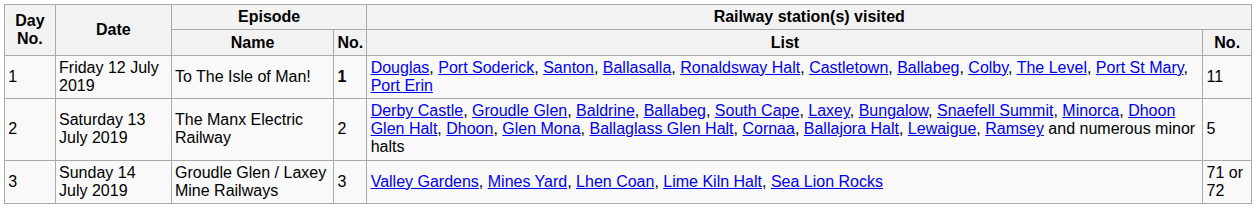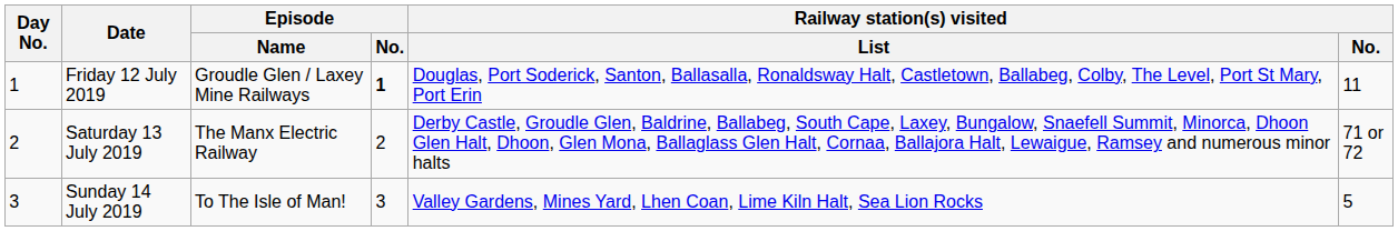Friday 12 July 2019 | Episode / Name: To The Isle of Man! -> Groudle Glen / Laxey Mine Railways
Saturday 13 July 2019 | Railway station(s) visited / No.: 5 -> 71 or 72
Sunday 14 July 2019 | Episode / Name: Groudle Glen / Laxey Mine Railways -> To The Isle of Man!
Sunday 14 July 2019 | Railway station(s) visited / No.: 71 or 72 -> 5
